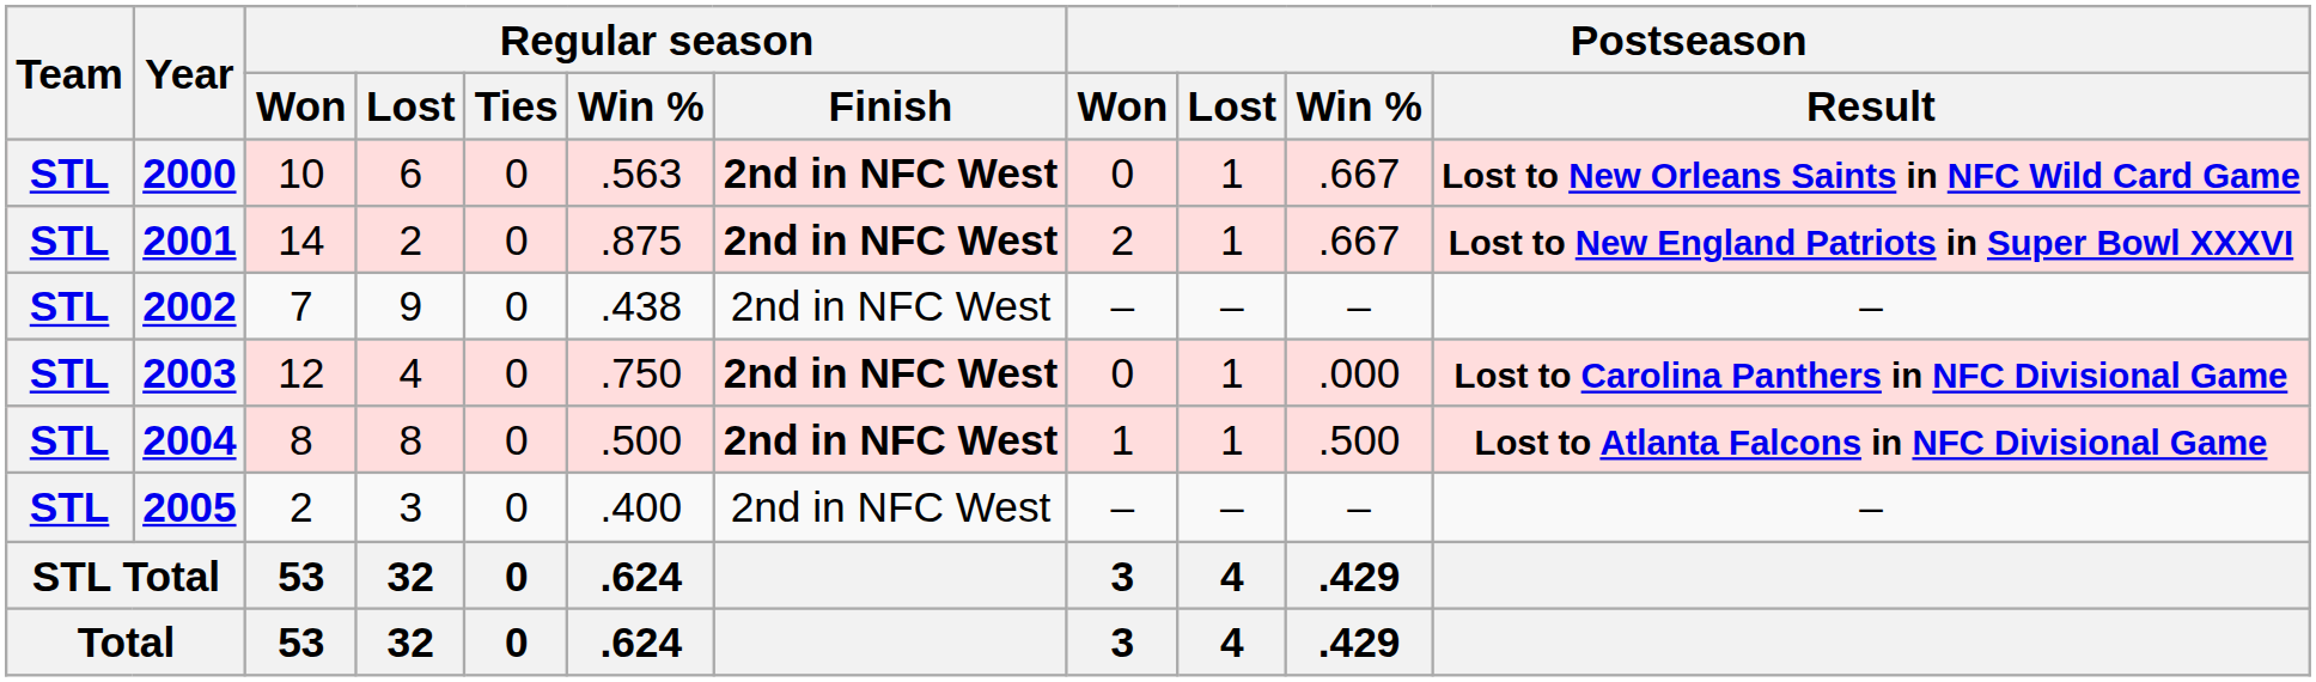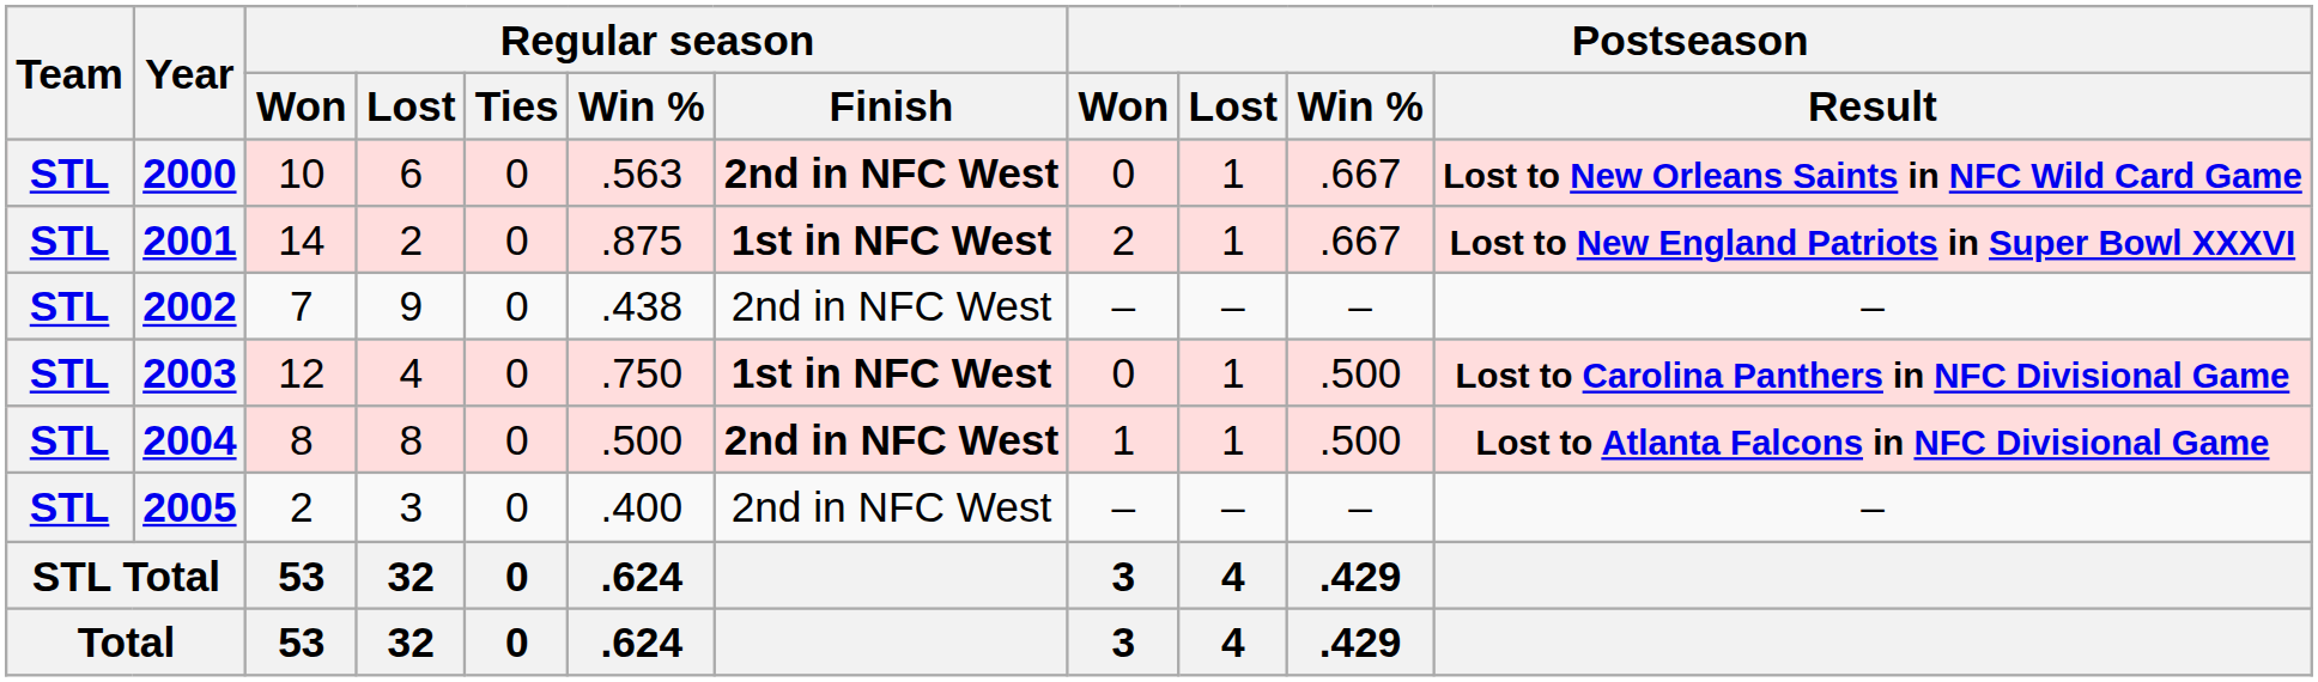2001 | Regular season / Finish: 2nd in NFC West -> 1st in NFC West
2003 | Regular season / Finish: 2nd in NFC West -> 1st in NFC West
2003 | Postseason / Win %: .000 -> .500
